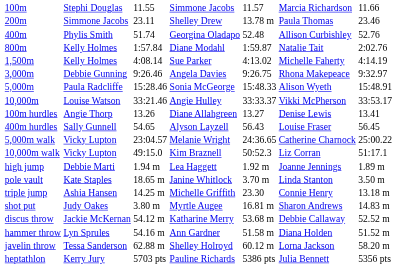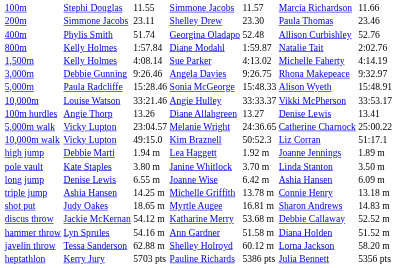200m | column 5: 13.78 m -> 23.30
- row: 400m hurdles | Sally Gunnell | 54.65 | Alyson Layzell | 56.43 | Louise Fraser | 56.45
pole vault | column 3: 18.65 m -> 3.80 m
+ row: long jump | Denise Lewis | 6.55 m | Joanne Wise | 6.42 m | Ashia Hansen | 6.09 m
triple jump | column 5: 23.30 -> 13.78 m
shot put | column 3: 3.80 m -> 18.65 m
